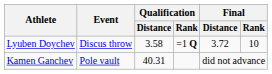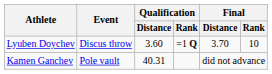Lyuben Doychev | Qualification / Distance: 3.58 -> 3.60
Lyuben Doychev | Final / Distance: 3.72 -> 3.70
